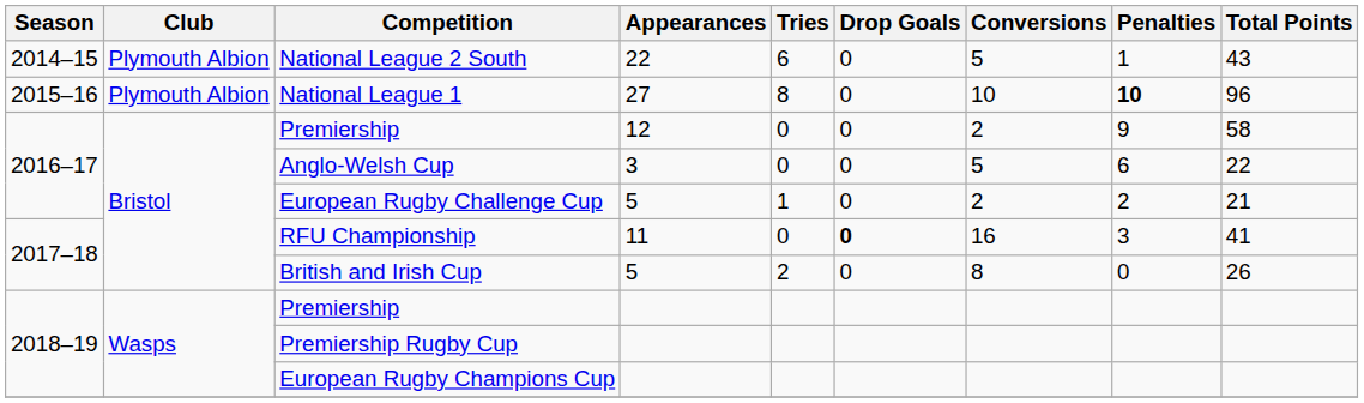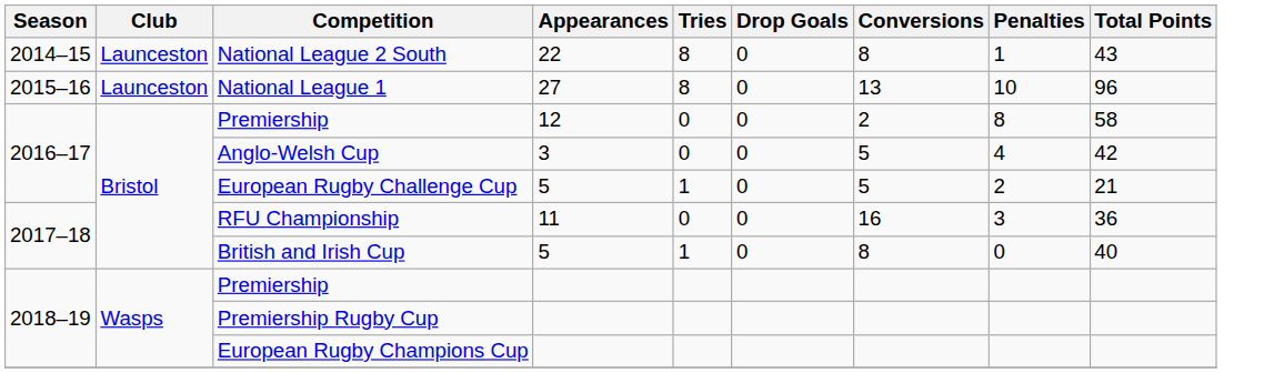National League 2 South | Club: Plymouth Albion -> Launceston
National League 2 South | Tries: 6 -> 8
National League 2 South | Conversions: 5 -> 8
National League 1 | Club: Plymouth Albion -> Launceston
National League 1 | Conversions: 10 -> 13
National League 1 | Penalties: bold -> normal
Premiership / 12 | Penalties: 9 -> 8
Anglo-Welsh Cup | Penalties: 6 -> 4
Anglo-Welsh Cup | Total Points: 22 -> 42
European Rugby Challenge Cup | Conversions: 2 -> 5
RFU Championship | Drop Goals: bold -> normal
RFU Championship | Total Points: 41 -> 36
British and Irish Cup | Tries: 2 -> 1
British and Irish Cup | Total Points: 26 -> 40
